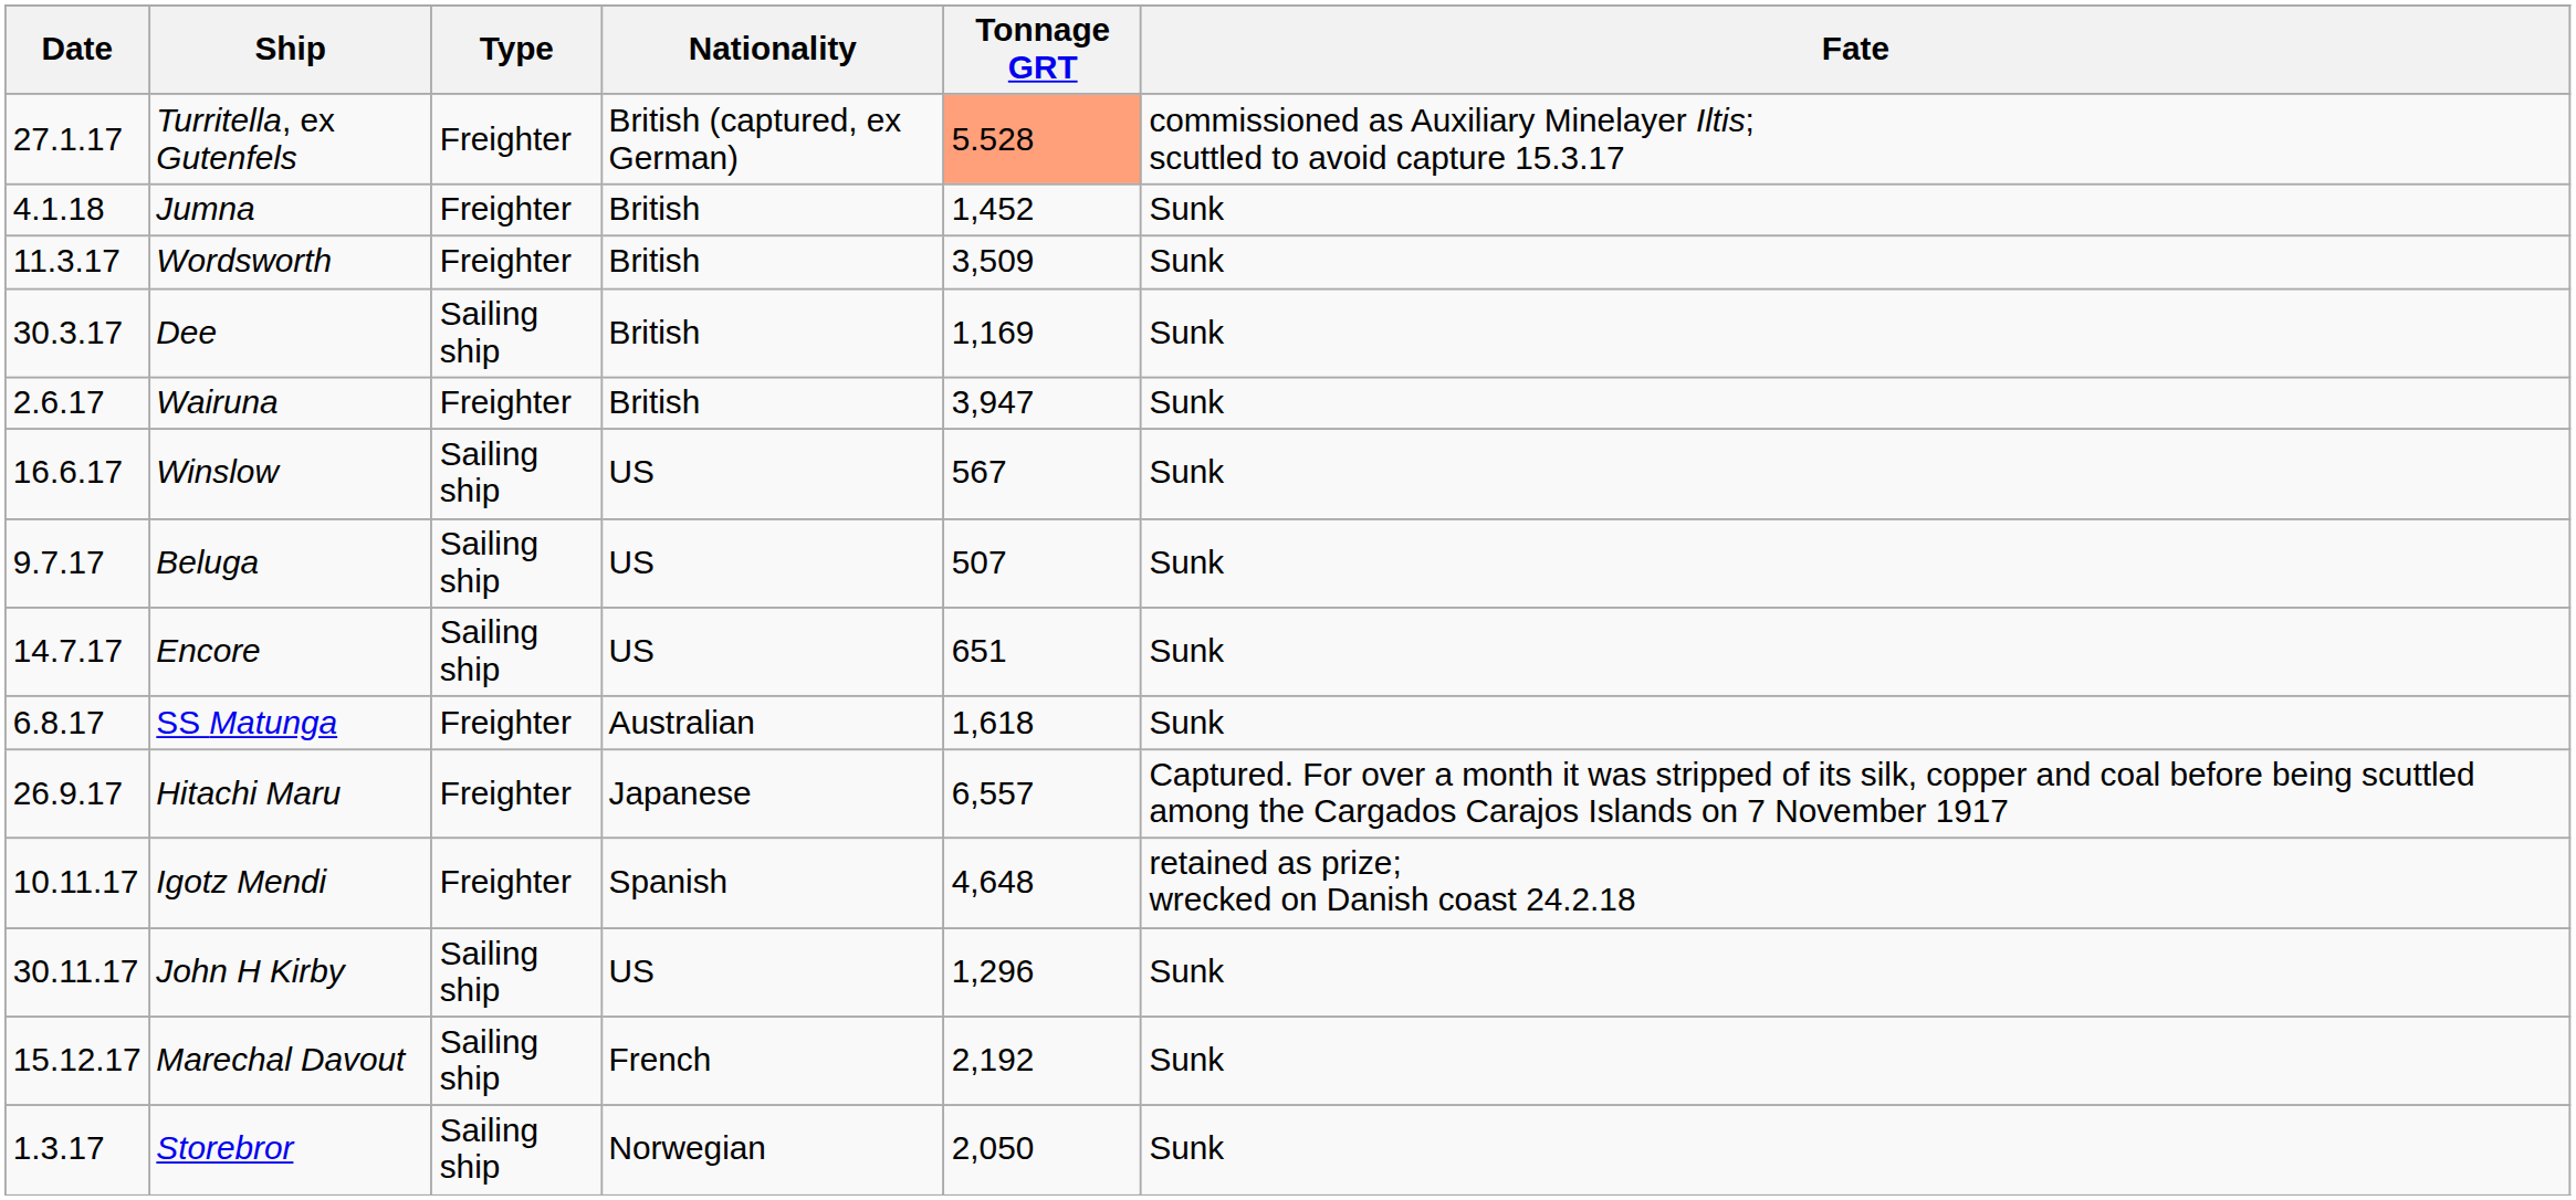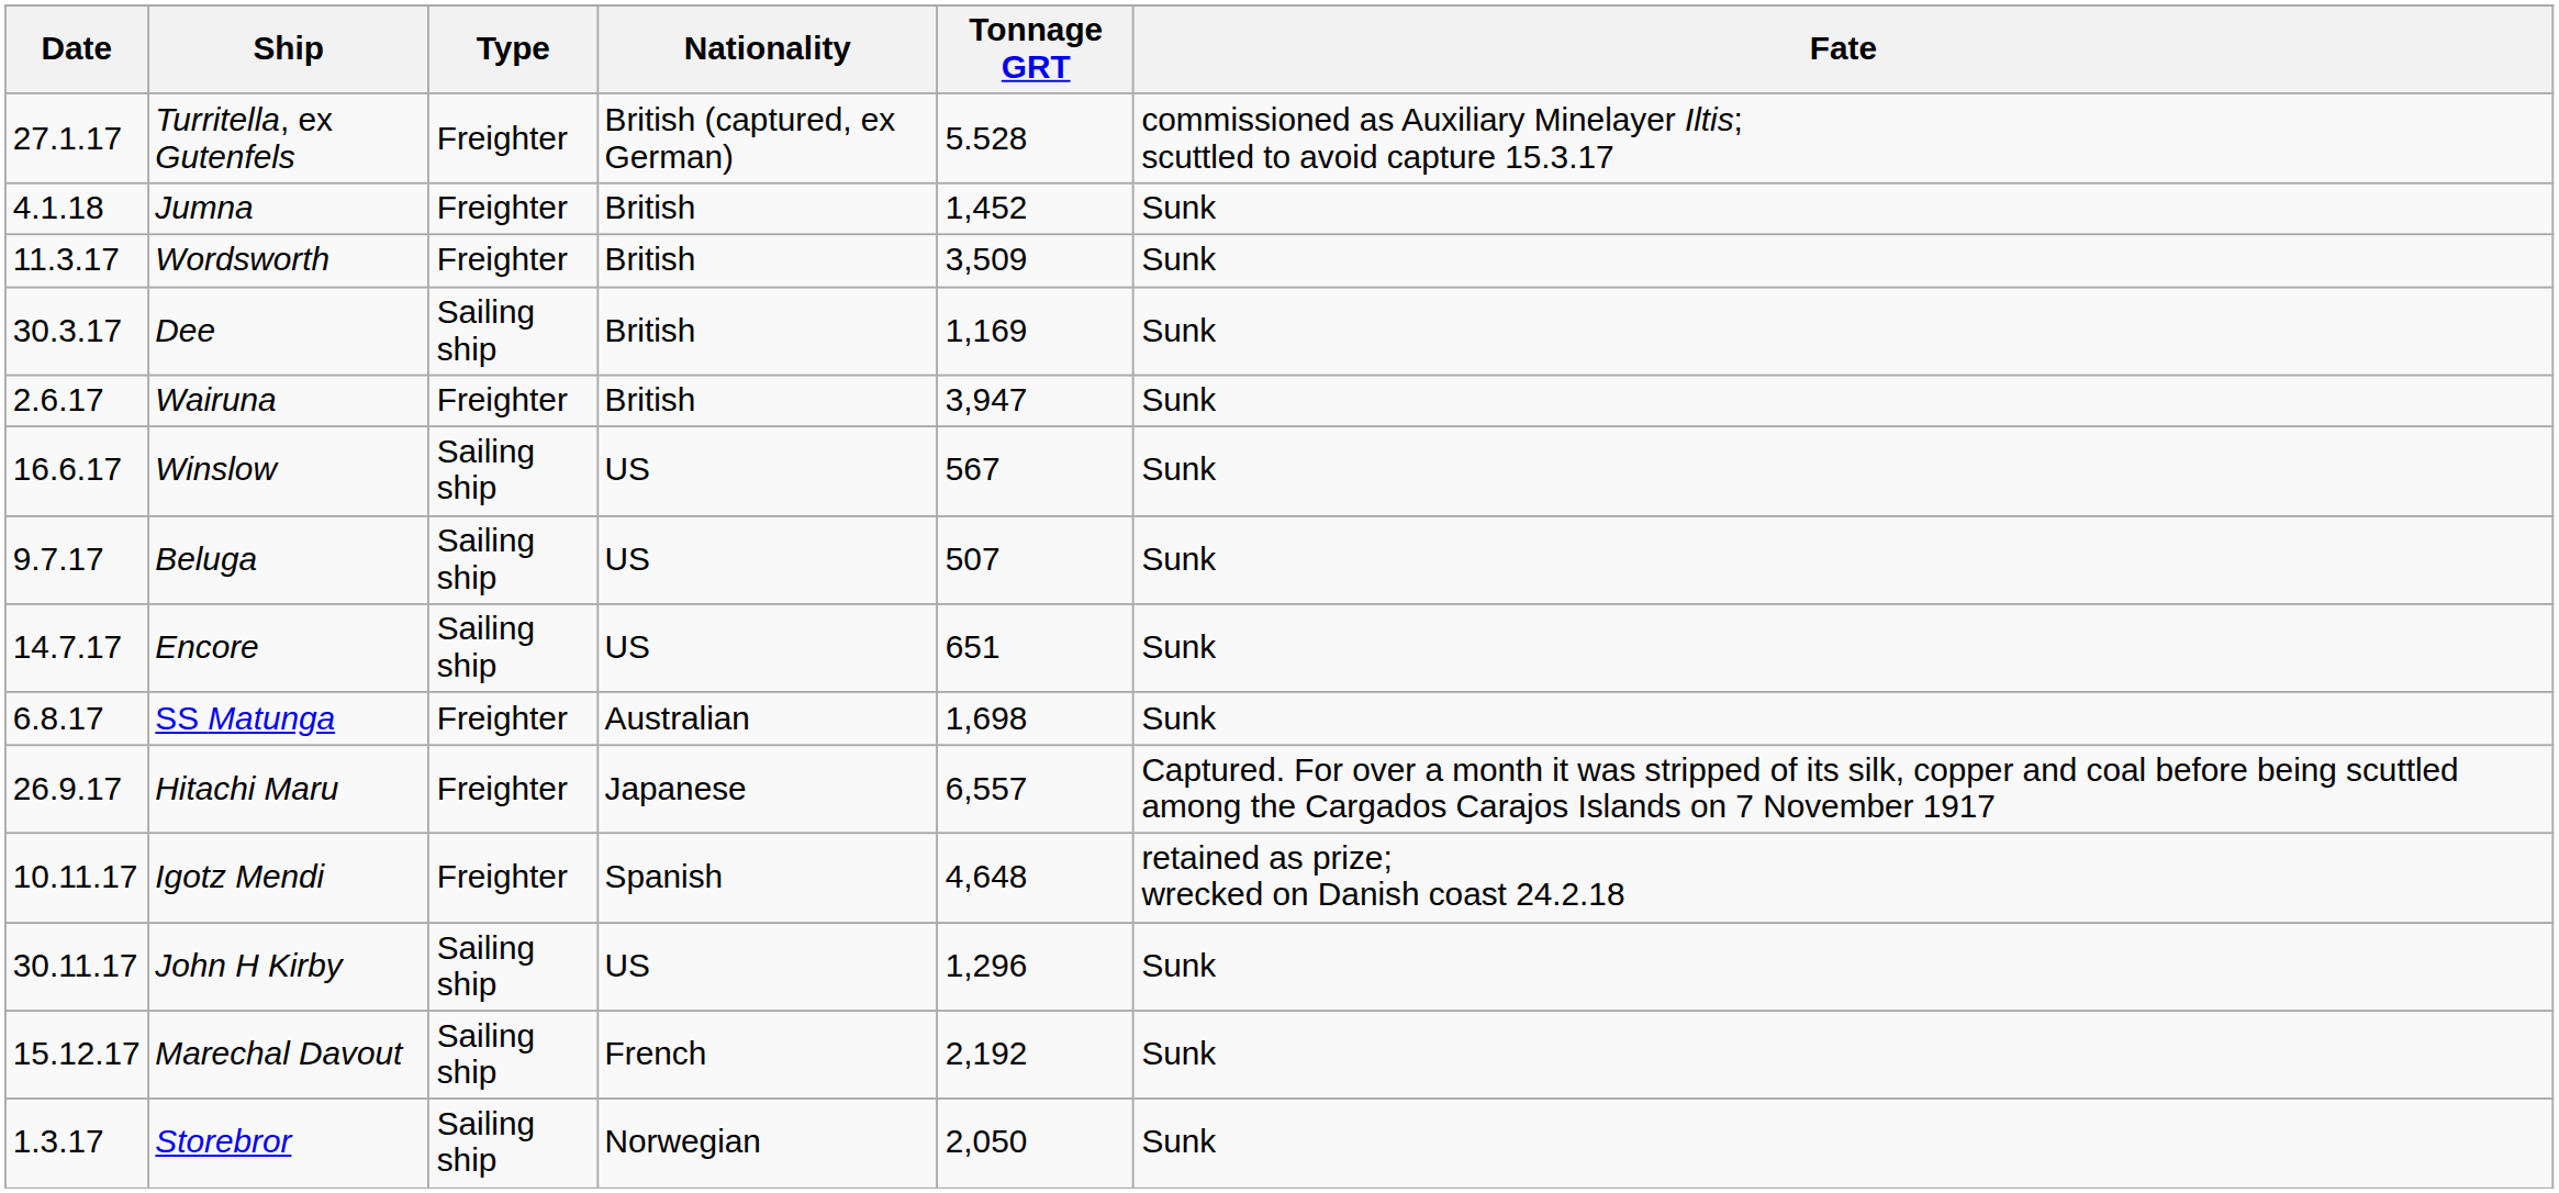Turritella, ex Gutenfels | Tonnage GRT: lightsalmon background -> no background
SS Matunga | Tonnage GRT: 1,618 -> 1,698
